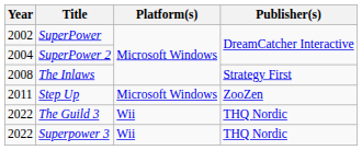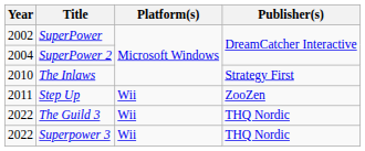The Inlaws | Year: 2008 -> 2010
Step Up | Platform(s): Microsoft Windows -> Wii
